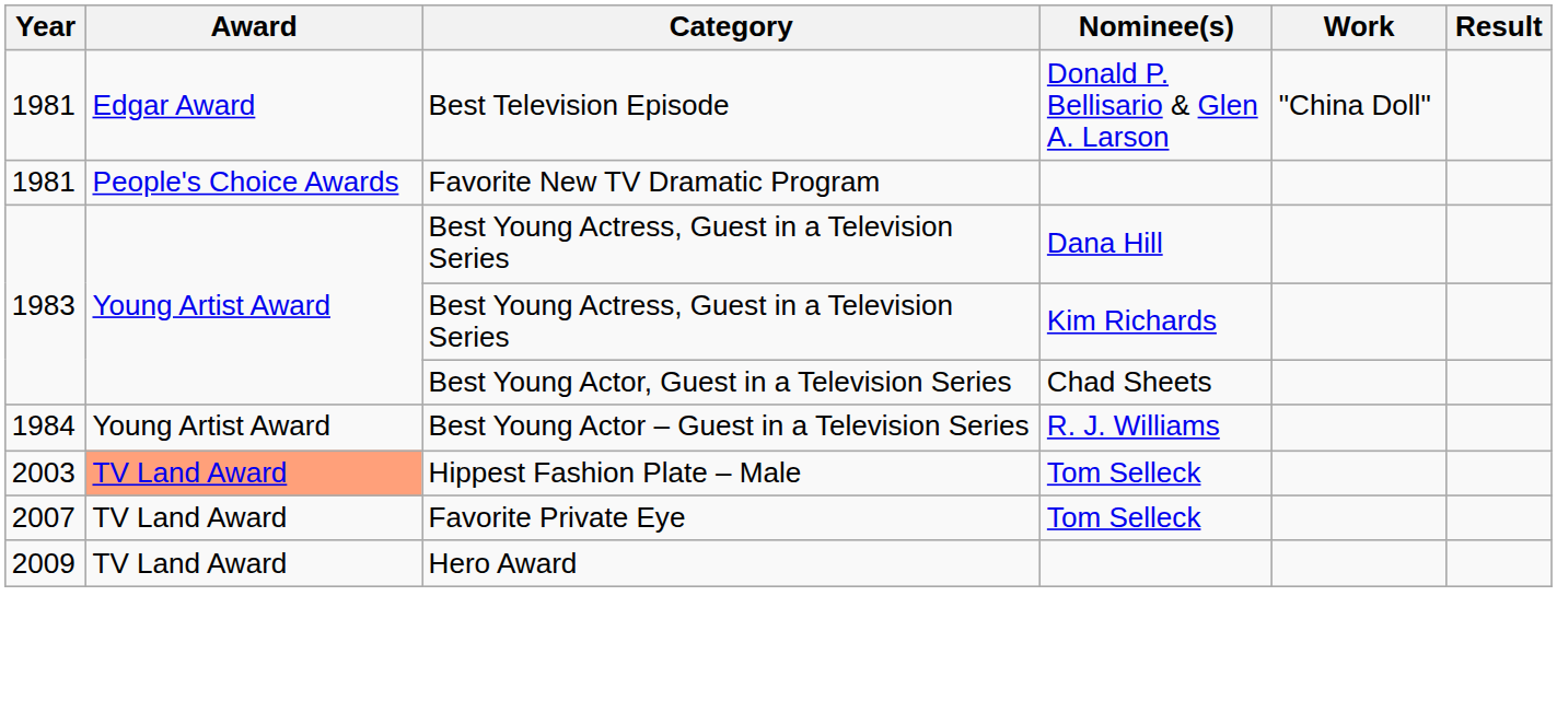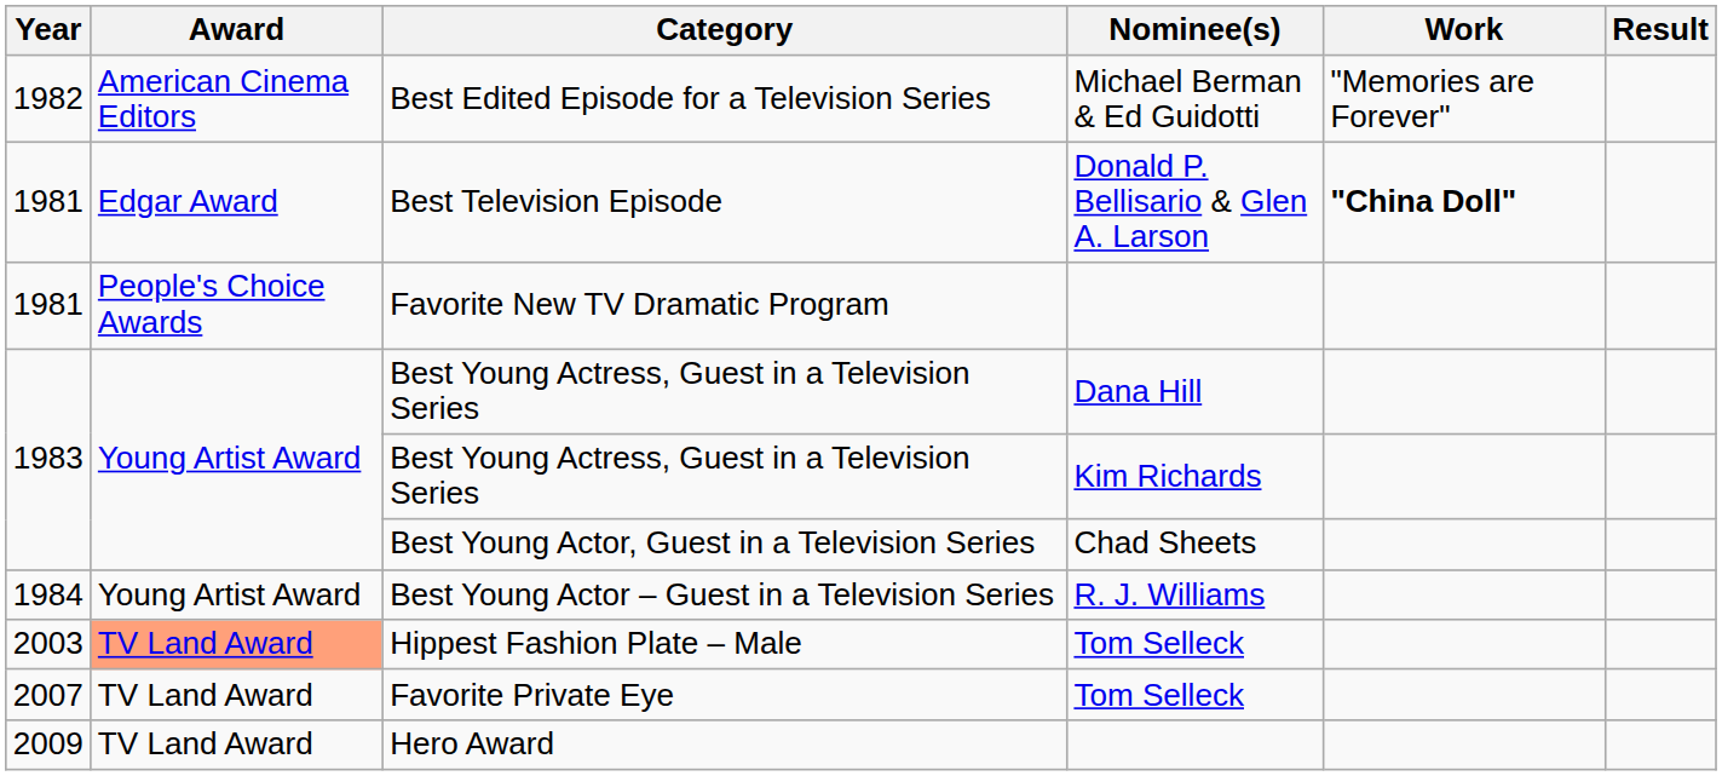+ row: 1982 | American Cinema Editors | Best Edited Episode for a Television Series | Michael Berman & Ed Guidotti | "Memories are Forever"
Best Television Episode | Work: normal -> bold
